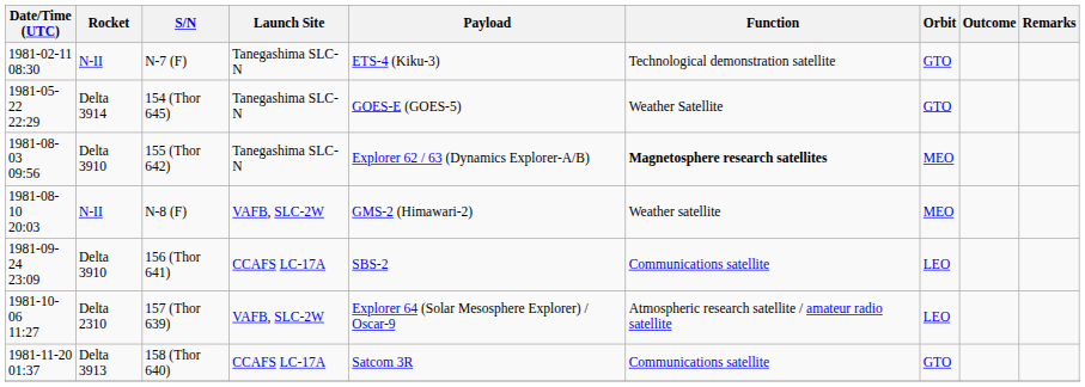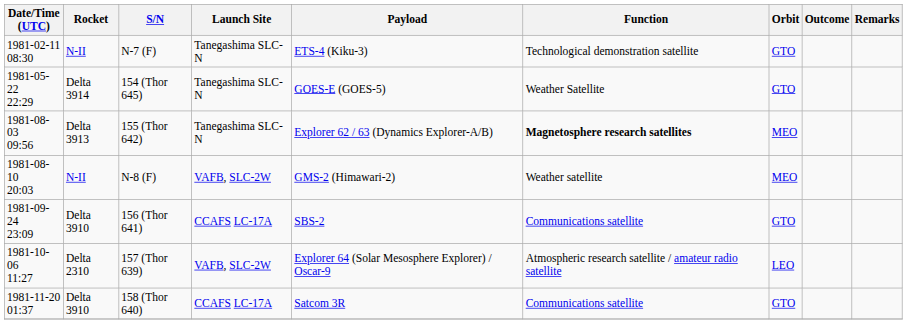155 (Thor 642) | Rocket: Delta 3910 -> Delta 3913
156 (Thor 641) | Orbit: LEO -> GTO
158 (Thor 640) | Rocket: Delta 3913 -> Delta 3910
